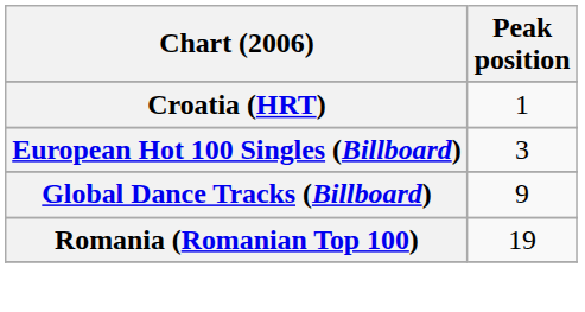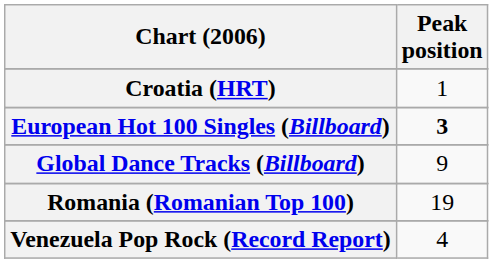European Hot 100 Singles (Billboard) | Peak position: normal -> bold
+ row: Venezuela Pop Rock (Record Report) | 4
